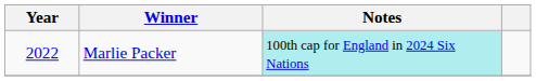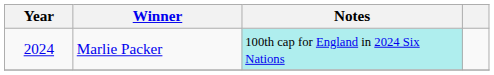Marlie Packer | Year: 2022 -> 2024
